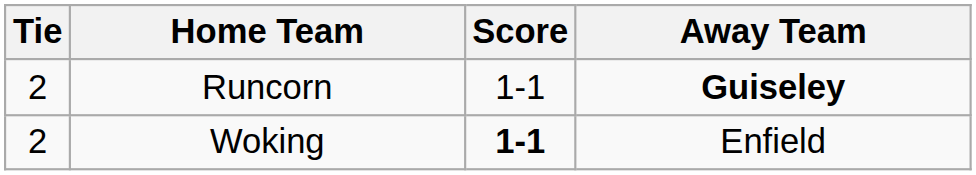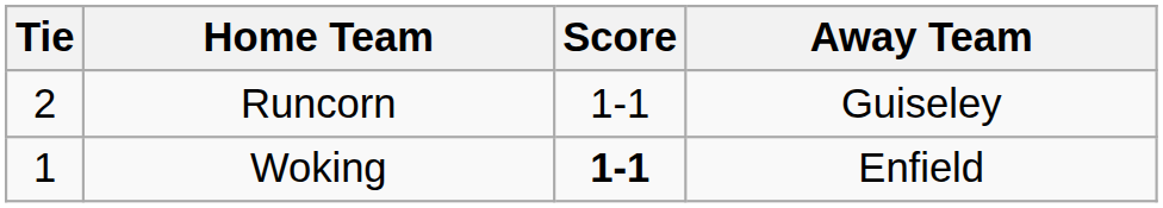Runcorn | Away Team: bold -> normal
Woking | Tie: 2 -> 1
